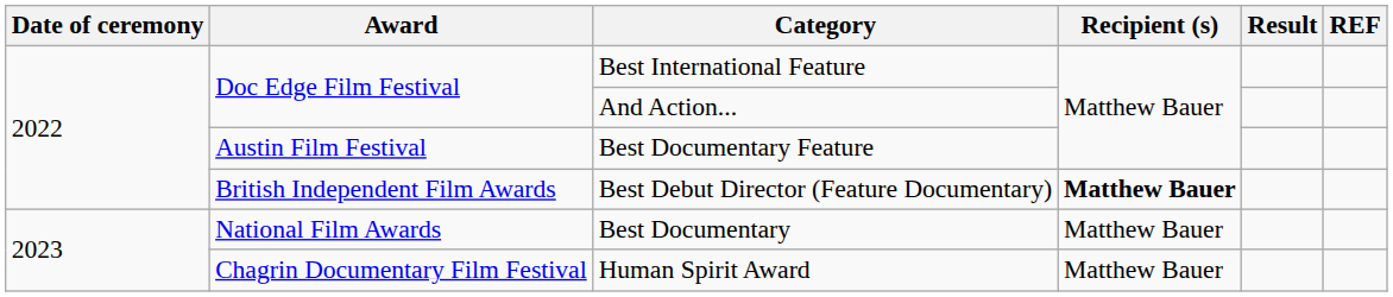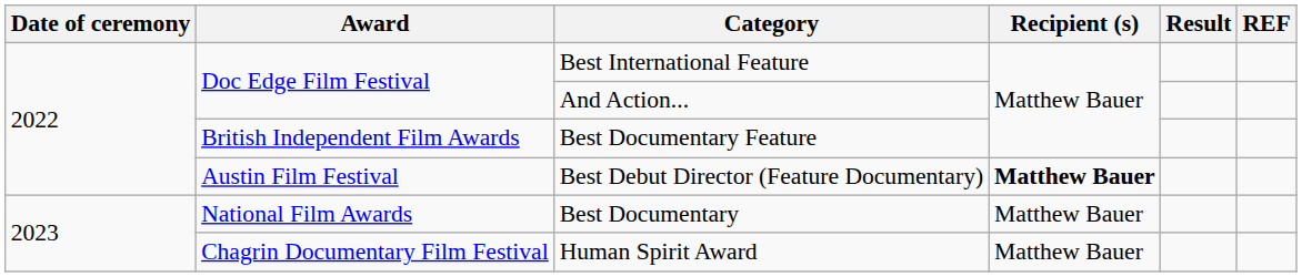Best Documentary Feature | Award: Austin Film Festival -> British Independent Film Awards
Best Debut Director (Feature Documentary) | Award: British Independent Film Awards -> Austin Film Festival
